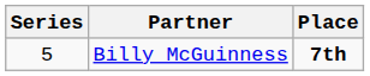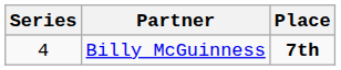Billy McGuinness | Series: 5 -> 4
